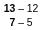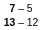rows swapped: 7 – 5 <-> 13 – 12
